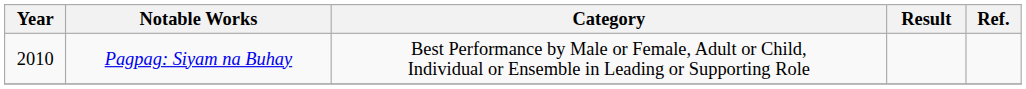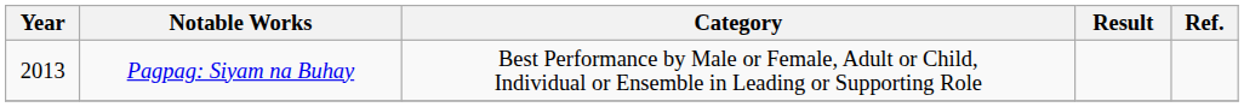Pagpag: Siyam na Buhay | Year: 2010 -> 2013
